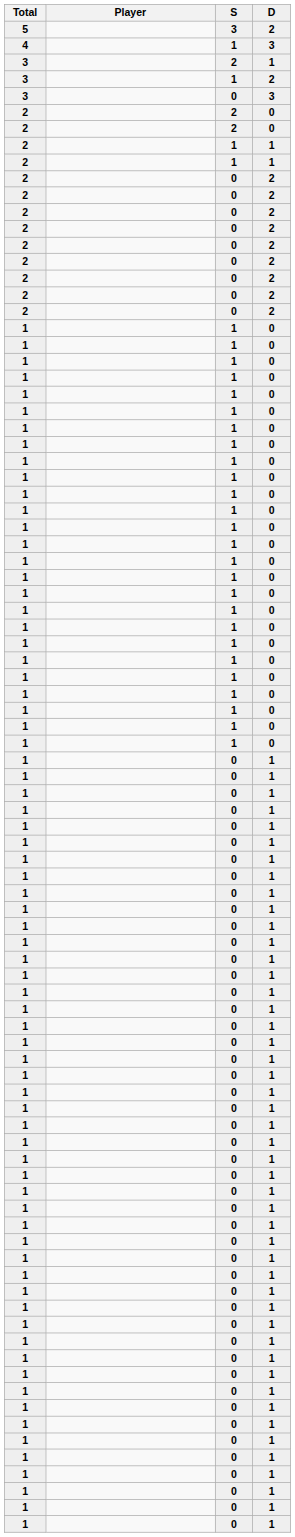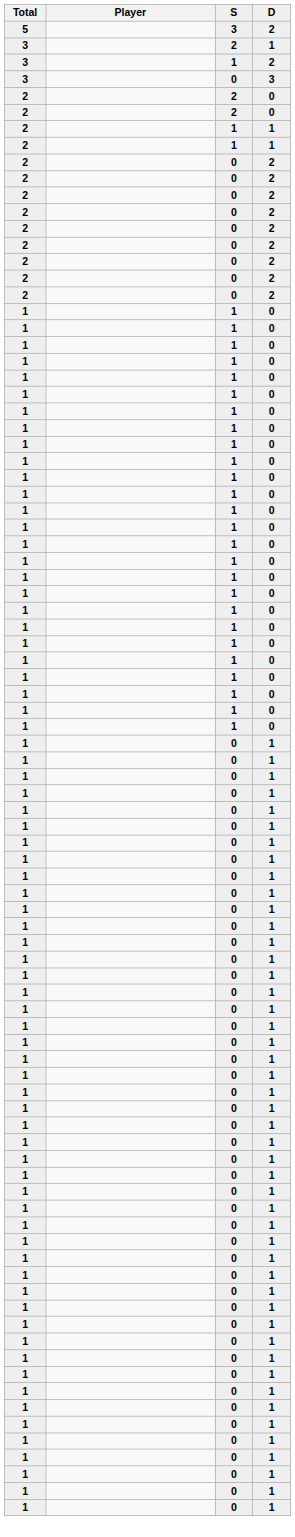- row: 4 | 1 | 3
